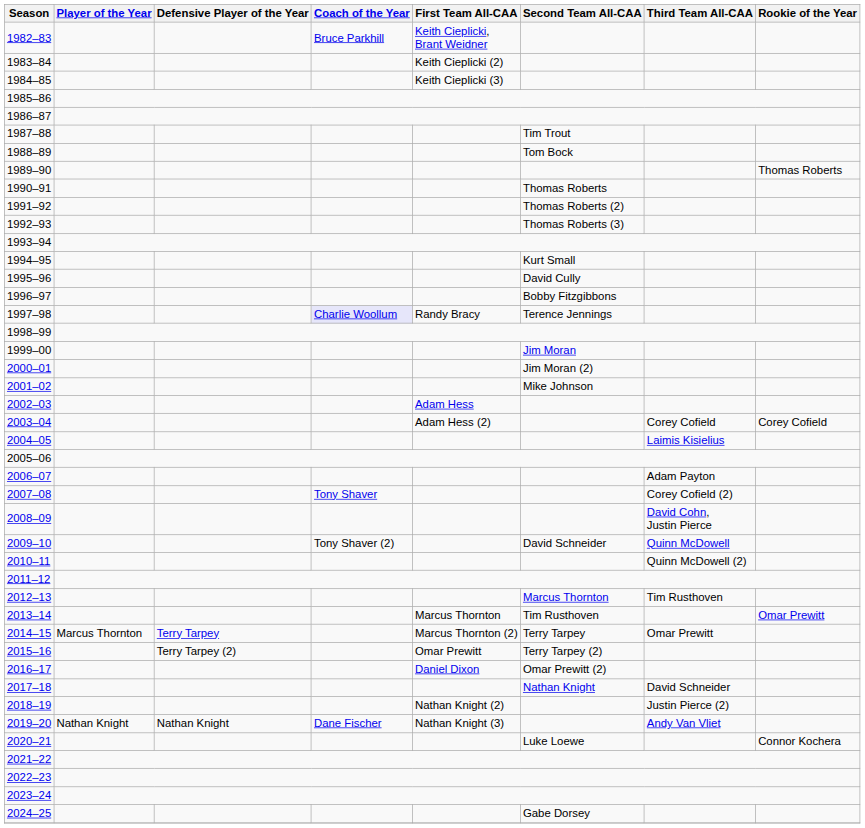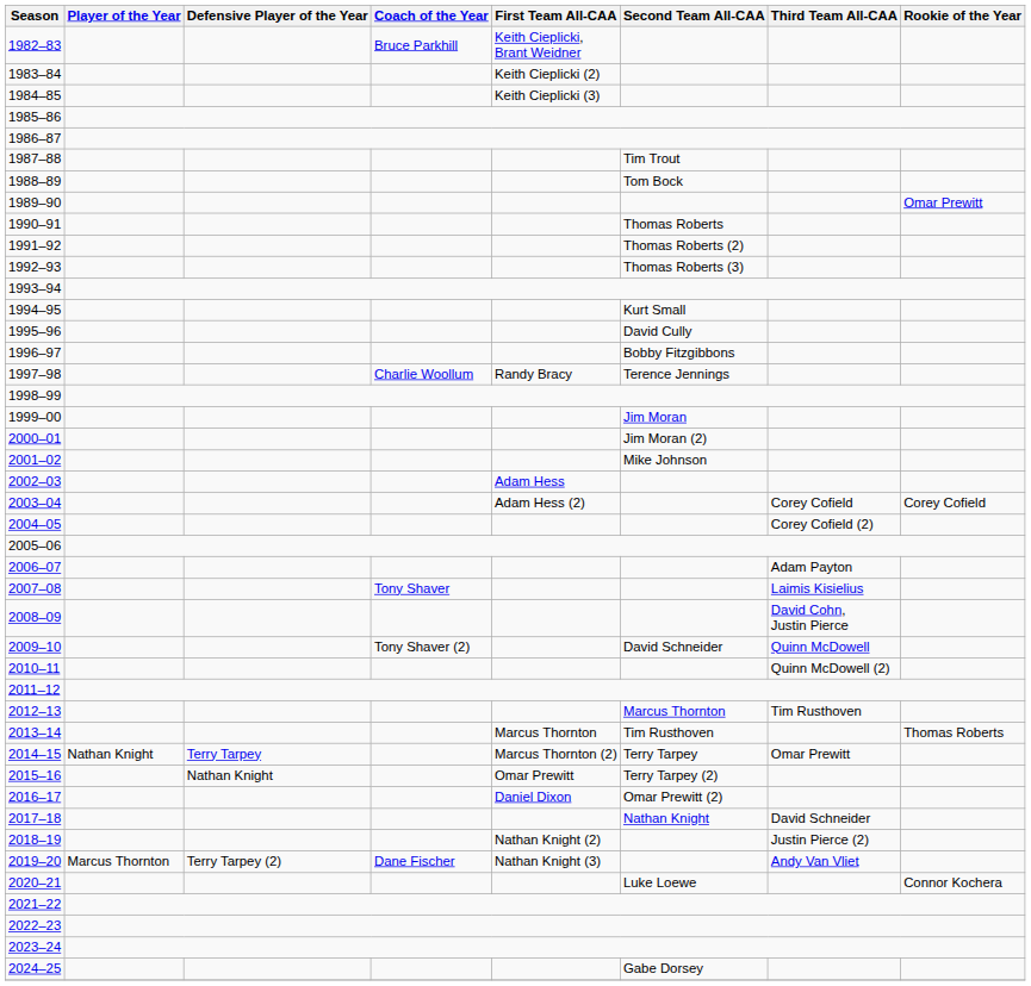1989–90 | Rookie of the Year: Thomas Roberts -> Omar Prewitt
1997–98 | Coach of the Year: lavender background -> no background
2004–05 | Third Team All-CAA: Laimis Kisielius -> Corey Cofield (2)
2007–08 | Third Team All-CAA: Corey Cofield (2) -> Laimis Kisielius
2013–14 | Rookie of the Year: Omar Prewitt -> Thomas Roberts
2014–15 | Player of the Year: Marcus Thornton -> Nathan Knight
2015–16 | Defensive Player of the Year: Terry Tarpey (2) -> Nathan Knight
2019–20 | Player of the Year: Nathan Knight -> Marcus Thornton
2019–20 | Defensive Player of the Year: Nathan Knight -> Terry Tarpey (2)
